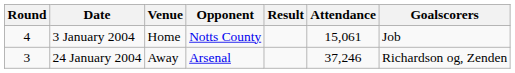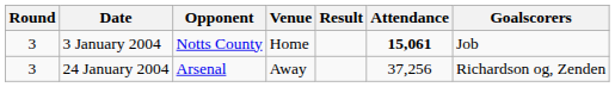columns swapped: Opponent <-> Venue
3 January 2004 | Round: 4 -> 3
3 January 2004 | Attendance: normal -> bold
24 January 2004 | Attendance: 37,246 -> 37,256
